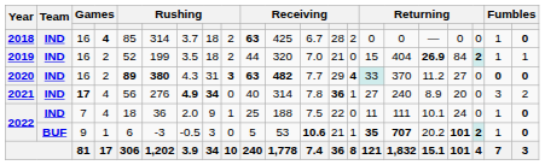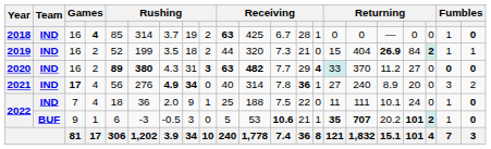2018 | column 8: 18 -> 19
2018 | column 14: 2 -> 1
2019 | column 12: 7.0 -> 7.3
